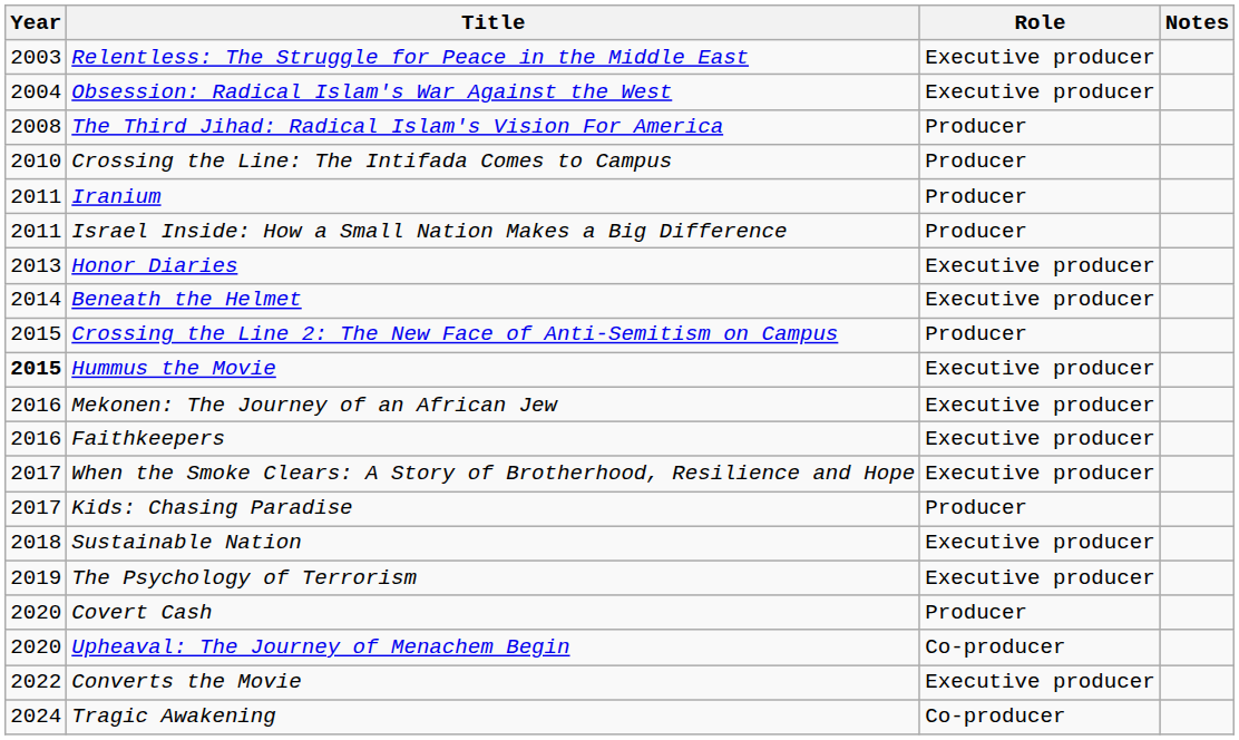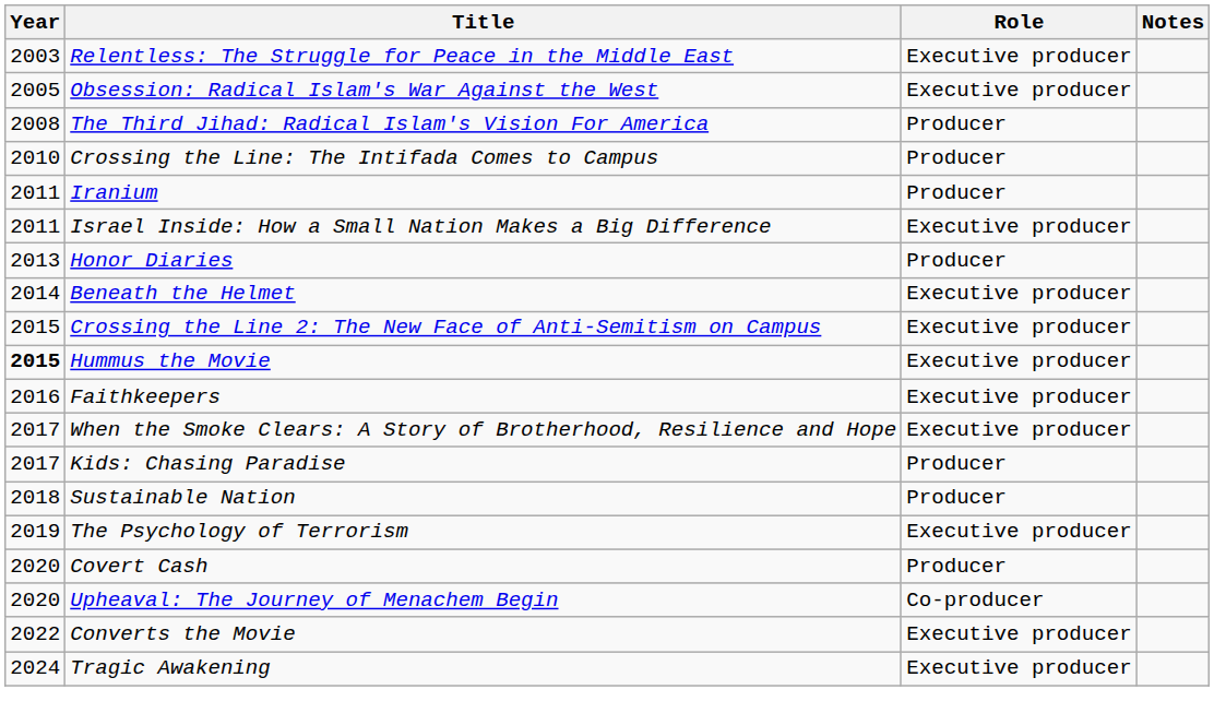Obsession: Radical Islam's War Against the West | Year: 2004 -> 2005
Israel Inside: How a Small Nation Makes a Big Difference | Role: Producer -> Executive producer
Honor Diaries | Role: Executive producer -> Producer
Crossing the Line 2: The New Face of Anti-Semitism on Campus | Role: Producer -> Executive producer
- row: 2016 | Mekonen: The Journey of an African Jew | Executive producer
Sustainable Nation | Role: Executive producer -> Producer
Tragic Awakening | Role: Co-producer -> Executive producer
